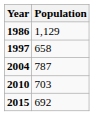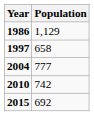2004 | Population: 787 -> 777
2010 | Population: 703 -> 742
